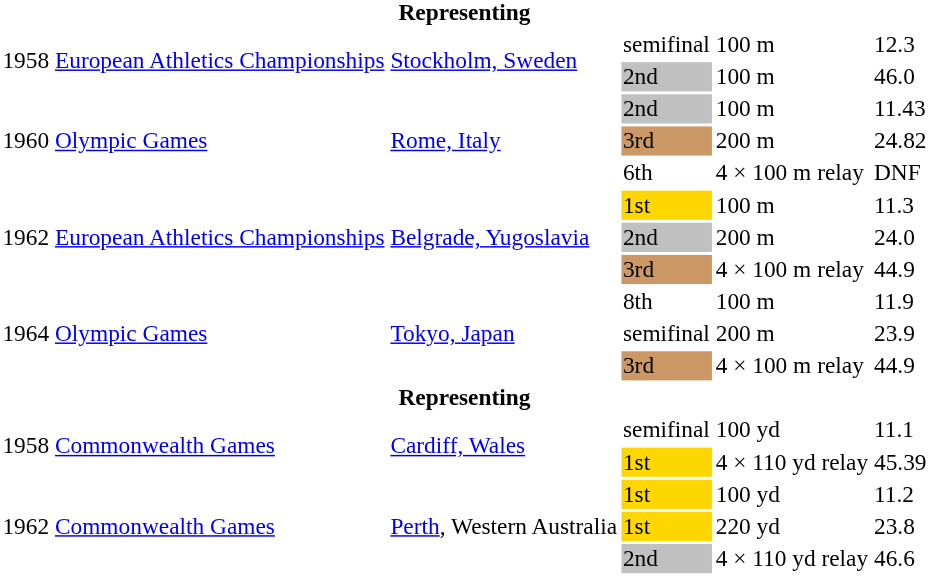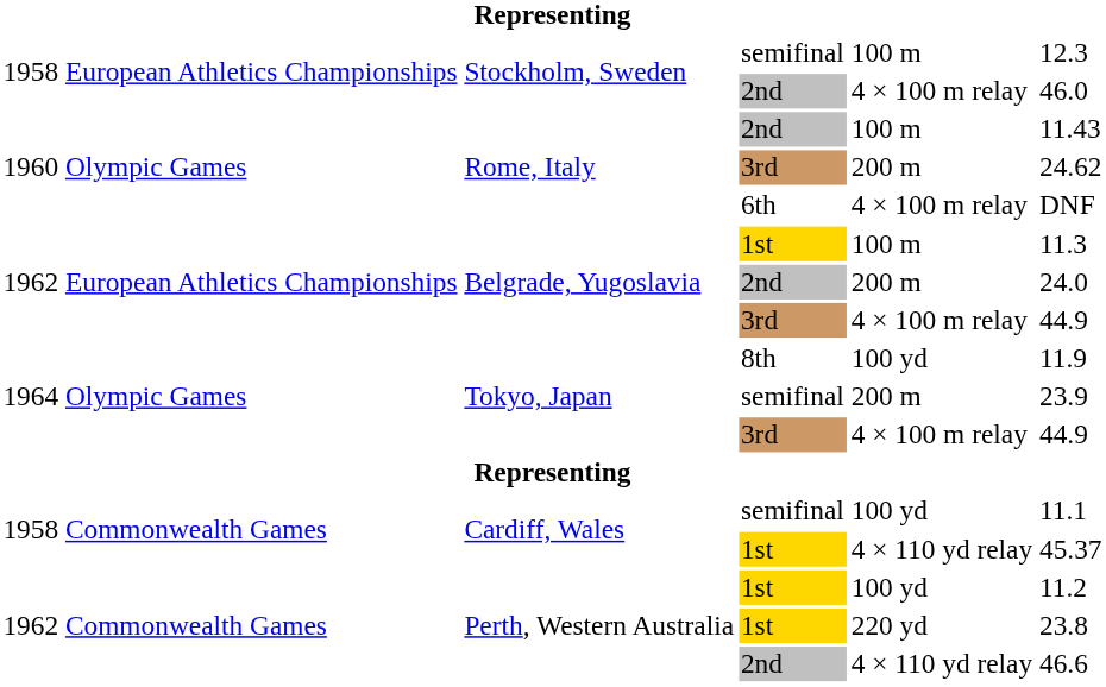Stockholm, Sweden / 2nd | column 5: 100 m -> 4 × 100 m relay
Rome, Italy / 3rd | column 6: 24.82 -> 24.62
Tokyo, Japan / 8th | column 5: 100 m -> 100 yd
Cardiff, Wales / 1st | column 6: 45.39 -> 45.37
